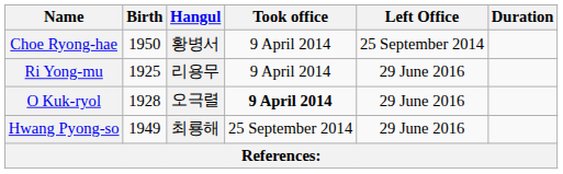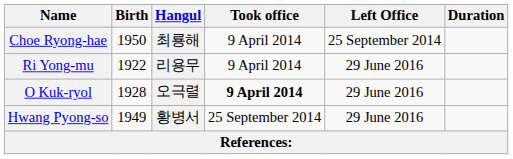Choe Ryong-hae | Hangul: 황병서 -> 최룡해
Ri Yong-mu | Birth: 1925 -> 1922
Hwang Pyong-so | Hangul: 최룡해 -> 황병서
